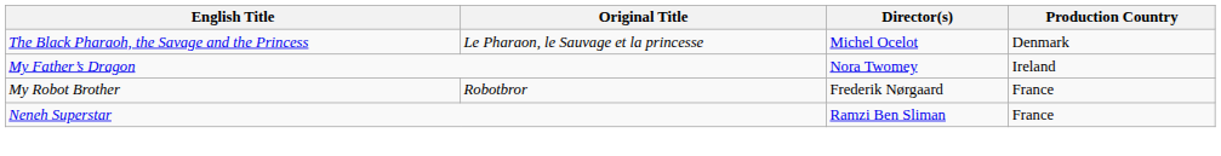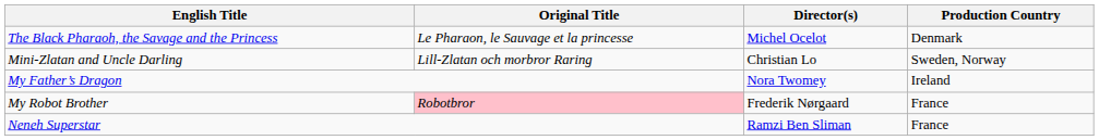+ row: Mini-Zlatan and Uncle Darling | Lill-Zlatan och morbror Raring | Christian Lo | Sweden, Norway
My Robot Brother | Original Title: no background -> pink background
